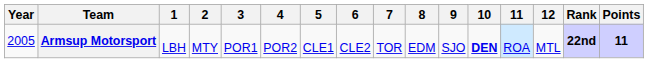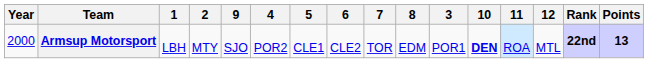columns swapped: 3 <-> 9
Armsup Motorsport | Year: 2005 -> 2000
Armsup Motorsport | Points: 11 -> 13
